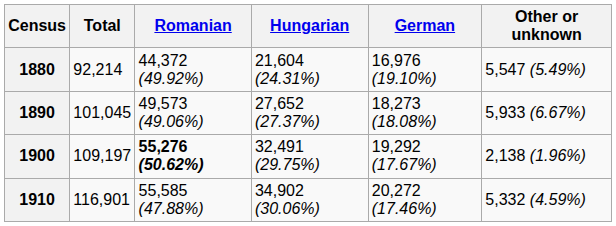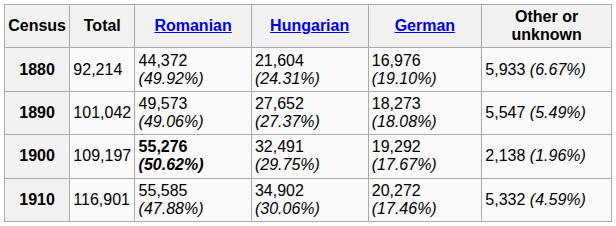1880 | Other or unknown: 5,547 (5.49%) -> 5,933 (6.67%)
1890 | Total: 101,045 -> 101,042
1890 | Other or unknown: 5,933 (6.67%) -> 5,547 (5.49%)
